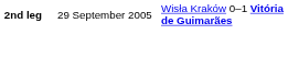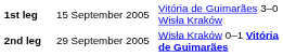+ row: 1st leg | 15 September 2005 | Vitória de Guimarães 3–0 Wisła Kraków
